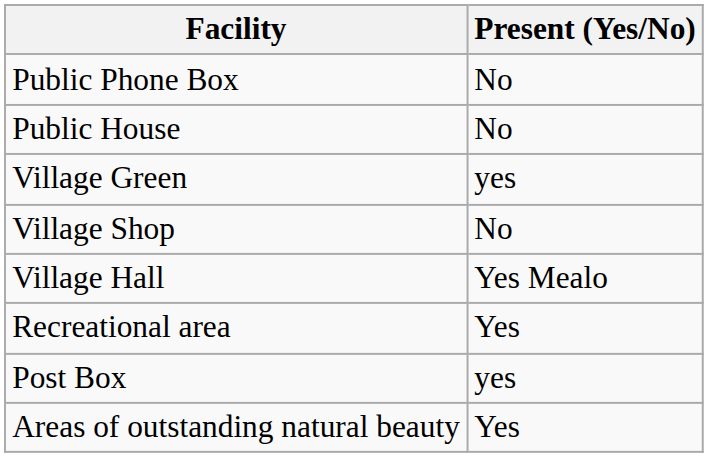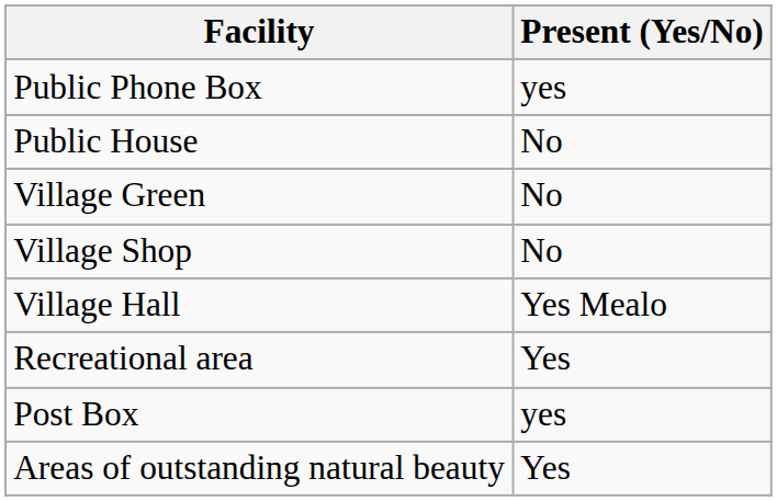Public Phone Box | Present (Yes/No): No -> yes
Village Green | Present (Yes/No): yes -> No
